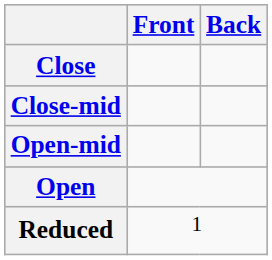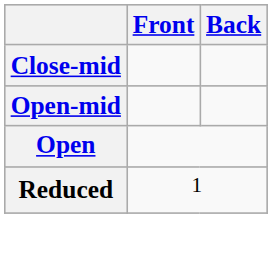- row: Close
